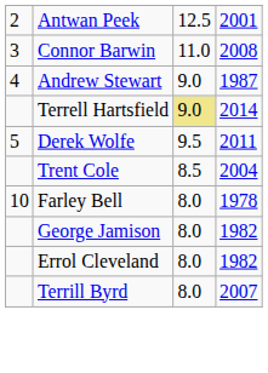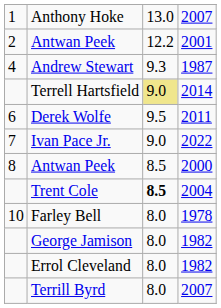+ row: 1 | Anthony Hoke | 13.0 | 2007
Antwan Peek / 2001 | column 3: 12.5 -> 12.2
- row: 3 | Connor Barwin | 11.0 | 2008
Andrew Stewart | column 3: 9.0 -> 9.3
Derek Wolfe | column 1: 5 -> 6
+ row: 7 | Ivan Pace Jr. | 9.0 | 2022
+ row: 8 | Antwan Peek | 8.5 | 2000
Trent Cole | column 3: normal -> bold
